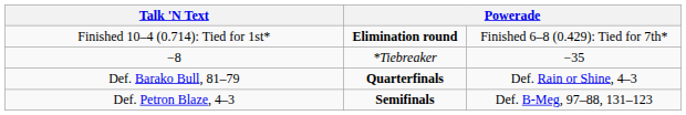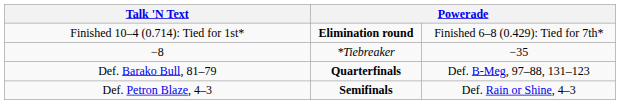Def. Barako Bull, 81–79 | column 4: Def. Rain or Shine, 4–3 -> Def. B-Meg, 97–88, 131–123
Def. Petron Blaze, 4–3 | column 4: Def. B-Meg, 97–88, 131–123 -> Def. Rain or Shine, 4–3
